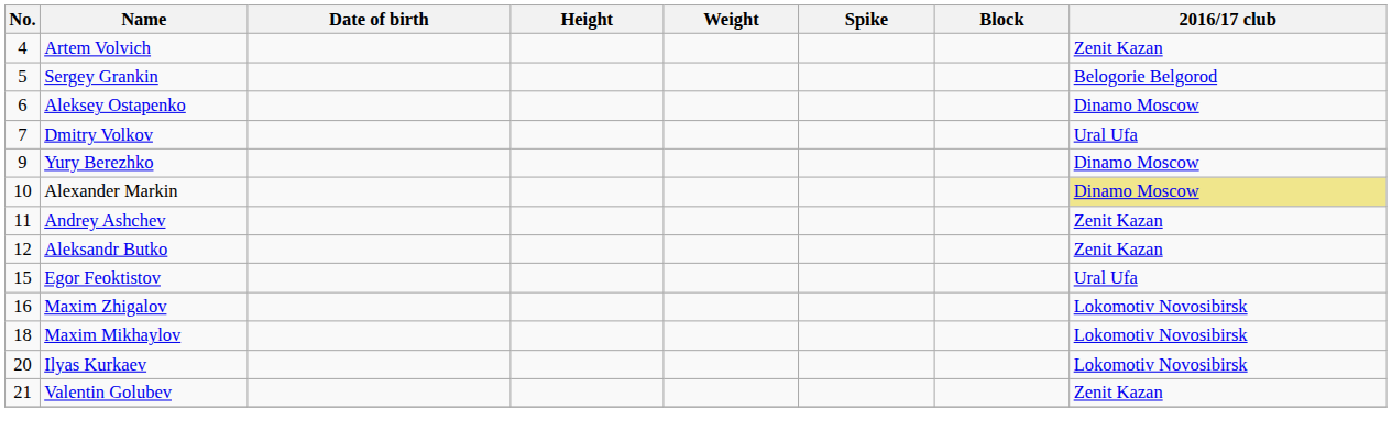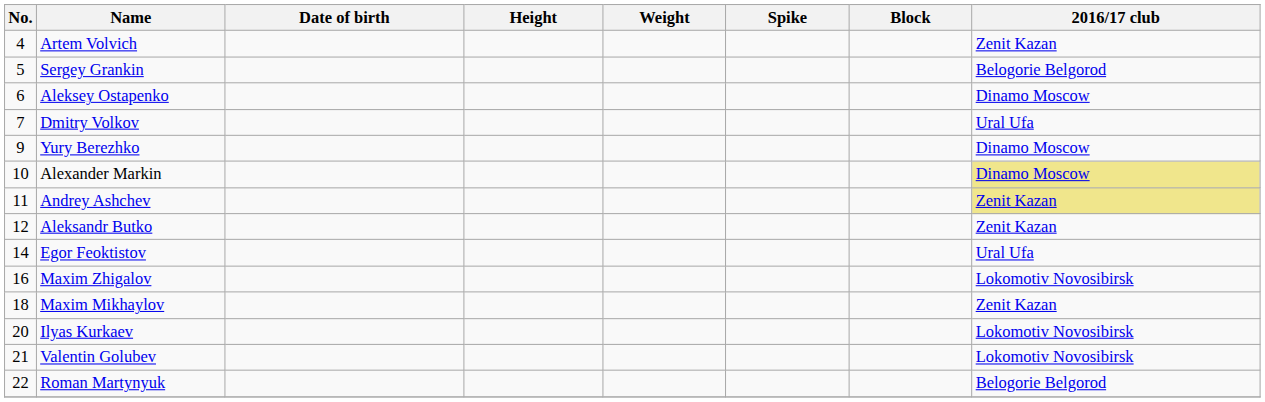Andrey Ashchev | 2016/17 club: no background -> khaki background
Egor Feoktistov | No.: 15 -> 14
Maxim Mikhaylov | 2016/17 club: Lokomotiv Novosibirsk -> Zenit Kazan
Valentin Golubev | 2016/17 club: Zenit Kazan -> Lokomotiv Novosibirsk
+ row: 22 | Roman Martynyuk | Belogorie Belgorod
